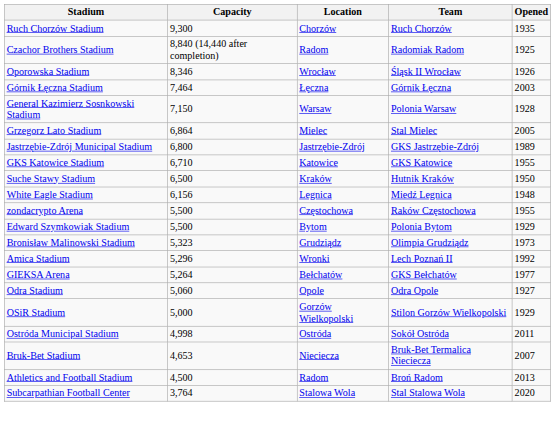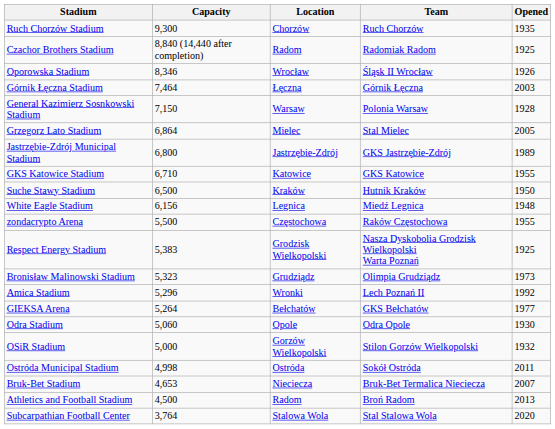- row: Edward Szymkowiak Stadium | 5,500 | Bytom | Polonia Bytom | 1929
+ row: Respect Energy Stadium | 5,383 | Grodzisk Wielkopolski | Nasza Dyskobolia Grodzisk Wielkopolski Warta Poznań | 1925
Odra Stadium | Opened: 1927 -> 1930
OSiR Stadium | Opened: 1929 -> 1932
